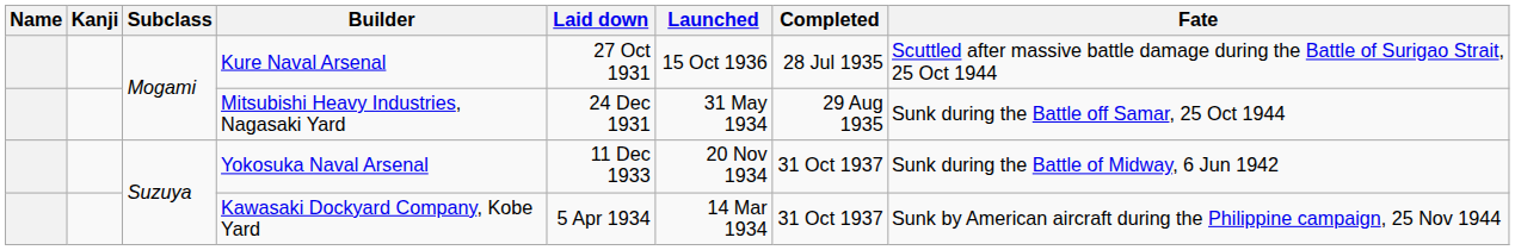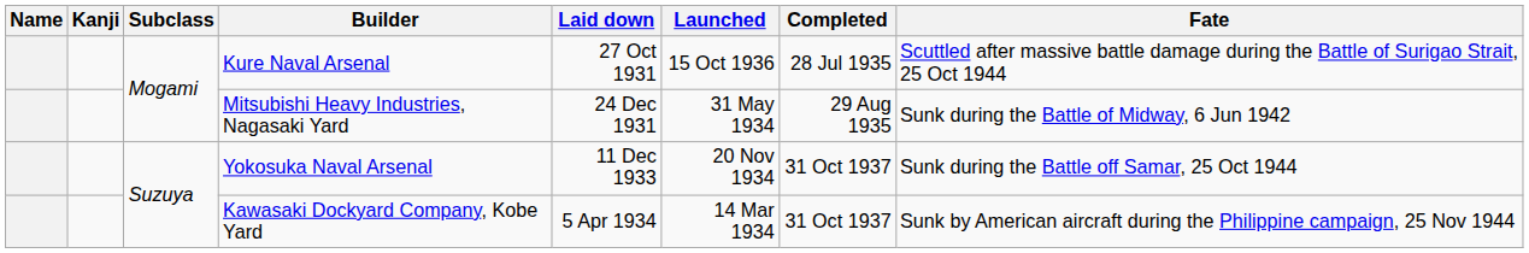Mitsubishi Heavy Industries, Nagasaki Yard | Fate: Sunk during the Battle off Samar, 25 Oct 1944 -> Sunk during the Battle of Midway, 6 Jun 1942
Yokosuka Naval Arsenal | Fate: Sunk during the Battle of Midway, 6 Jun 1942 -> Sunk during the Battle off Samar, 25 Oct 1944
